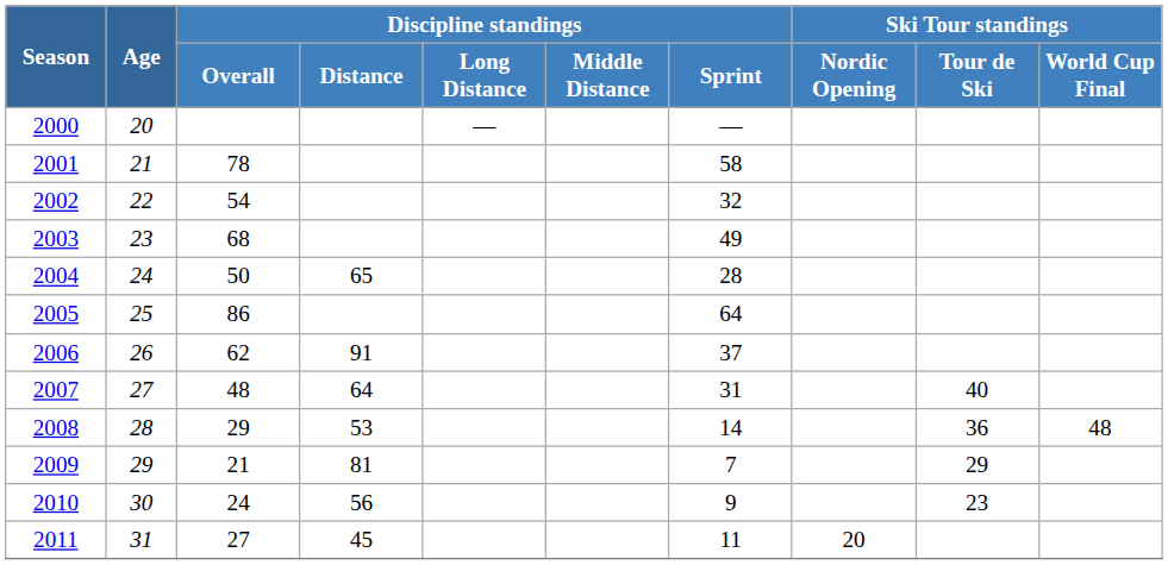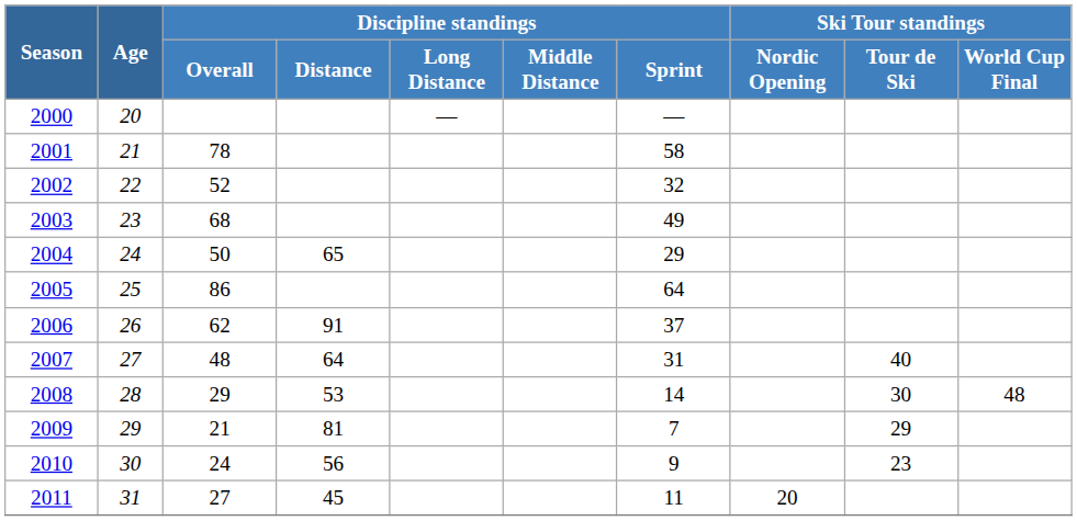2002 | Discipline standings / Overall: 54 -> 52
2004 | Discipline standings / Sprint: 28 -> 29
2008 | Ski Tour standings / Tour de Ski: 36 -> 30
